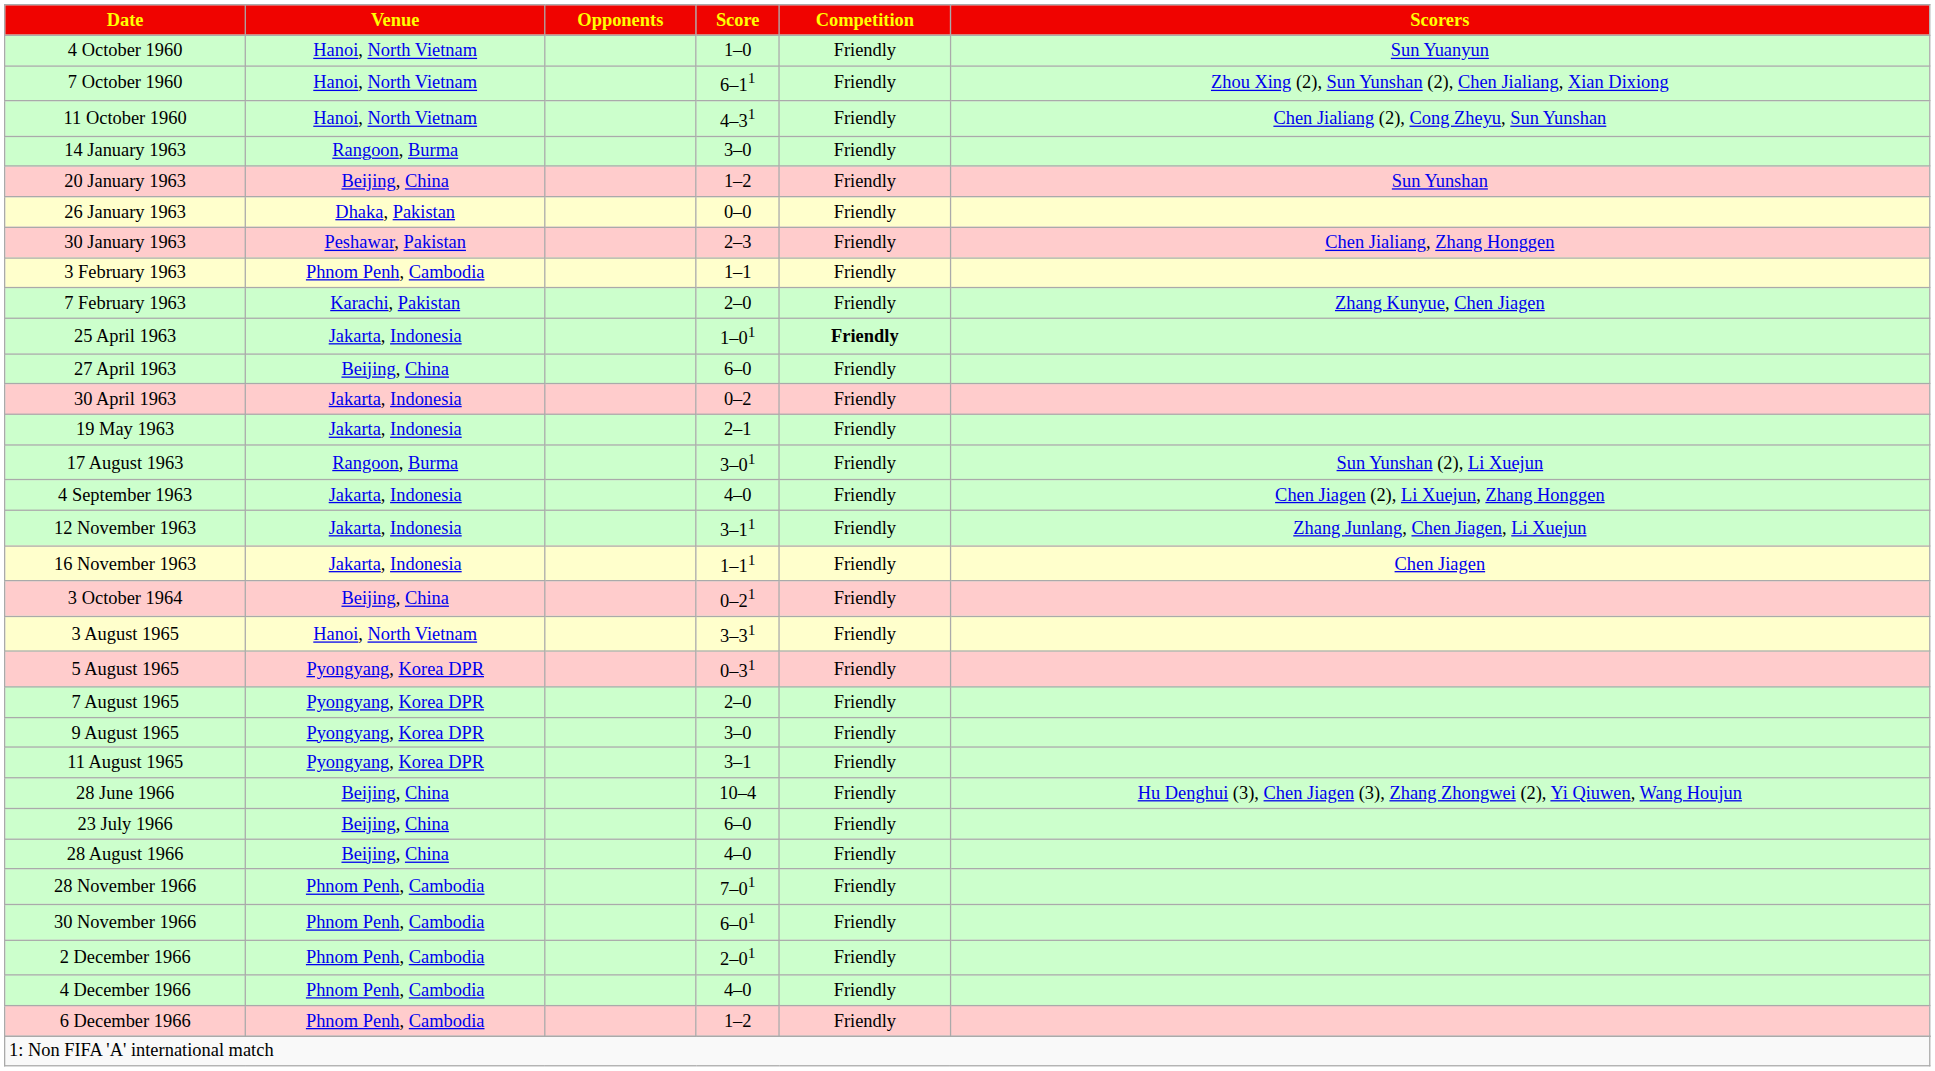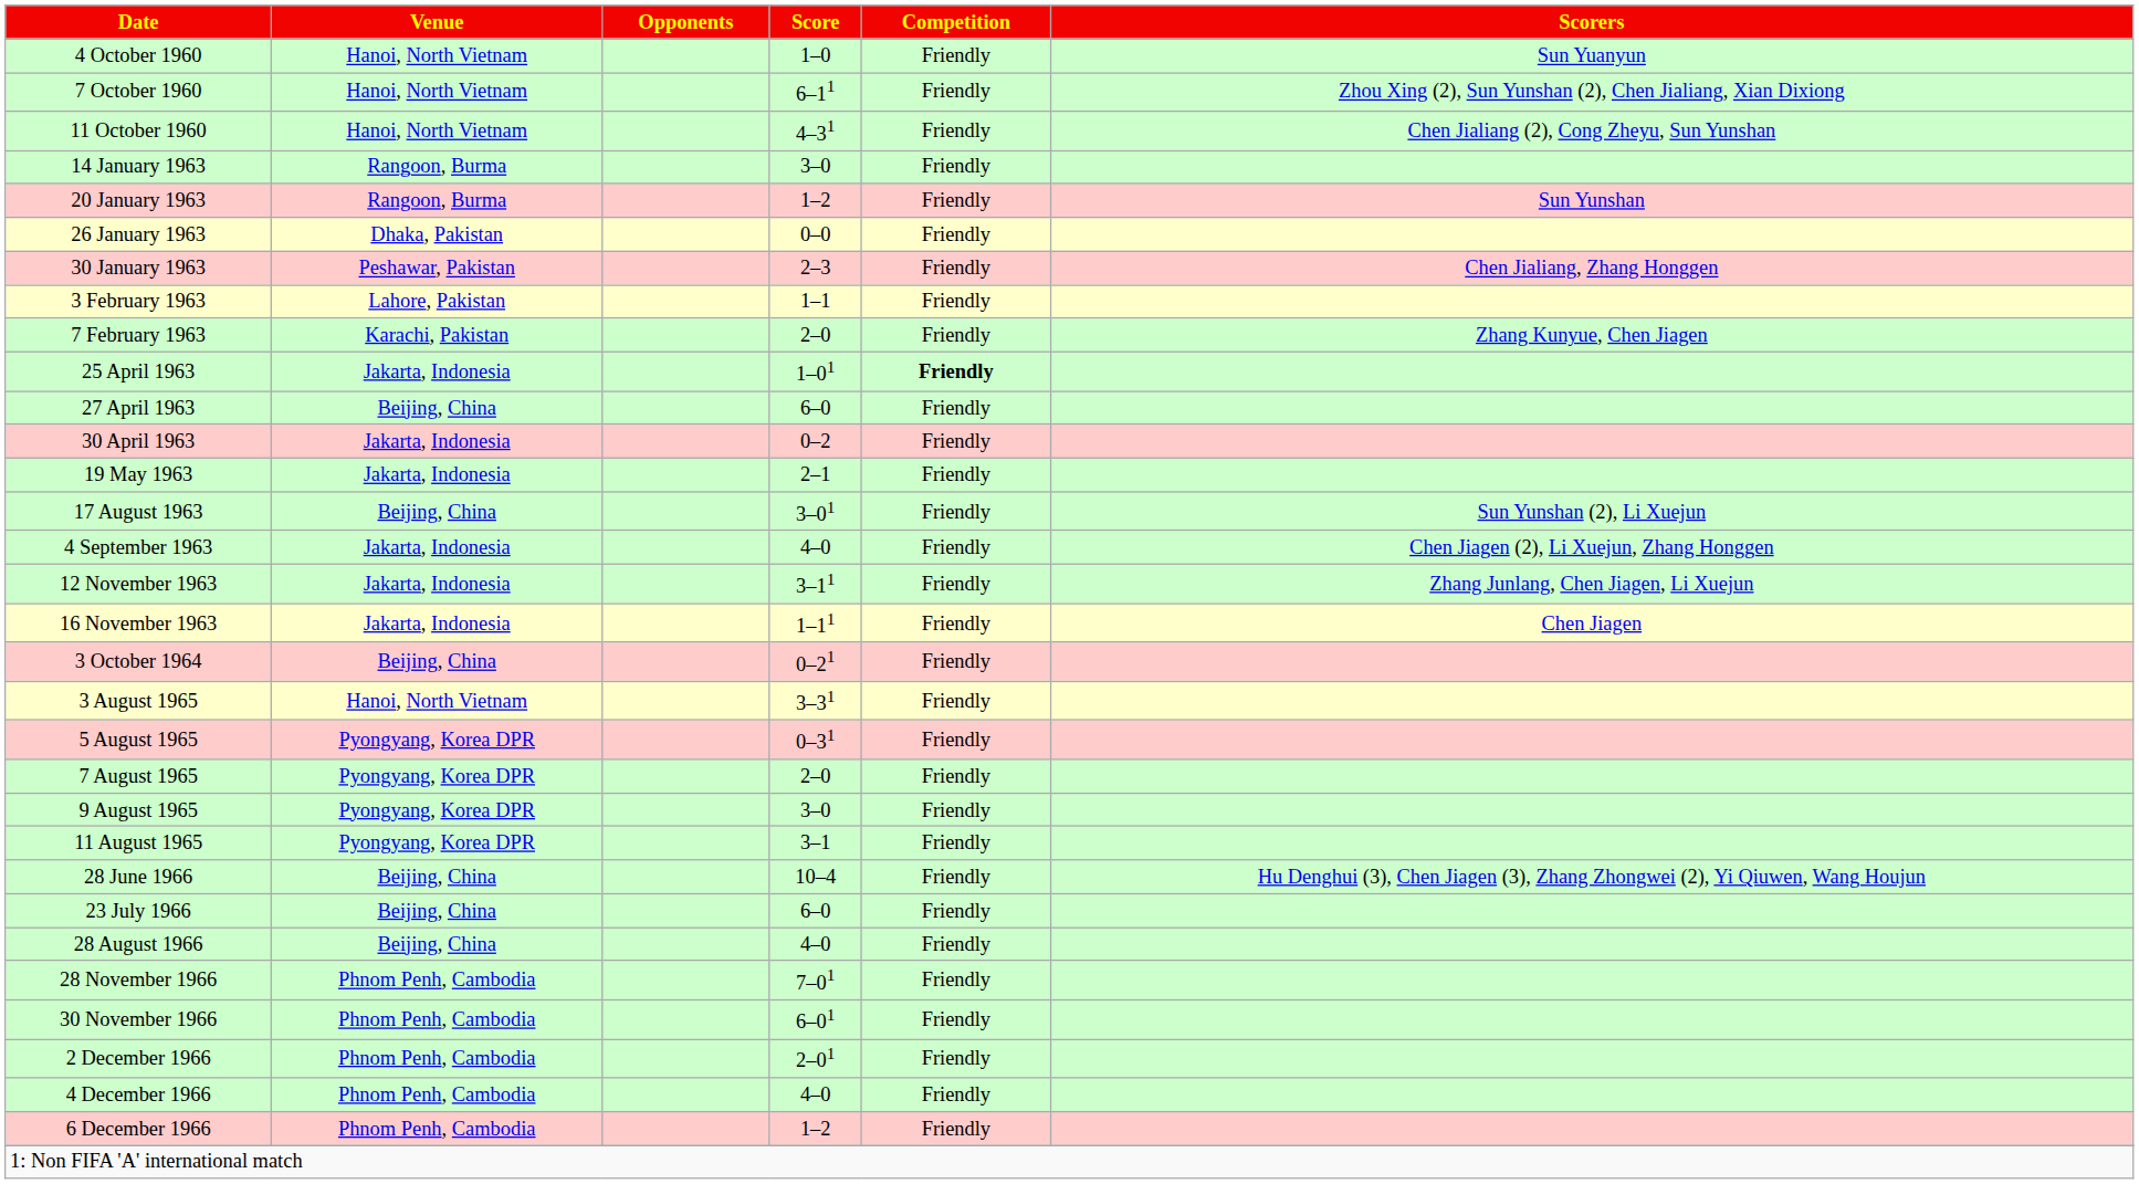20 January 1963 | Venue: Beijing, China -> Rangoon, Burma
3 February 1963 | Venue: Phnom Penh, Cambodia -> Lahore, Pakistan
17 August 1963 | Venue: Rangoon, Burma -> Beijing, China
